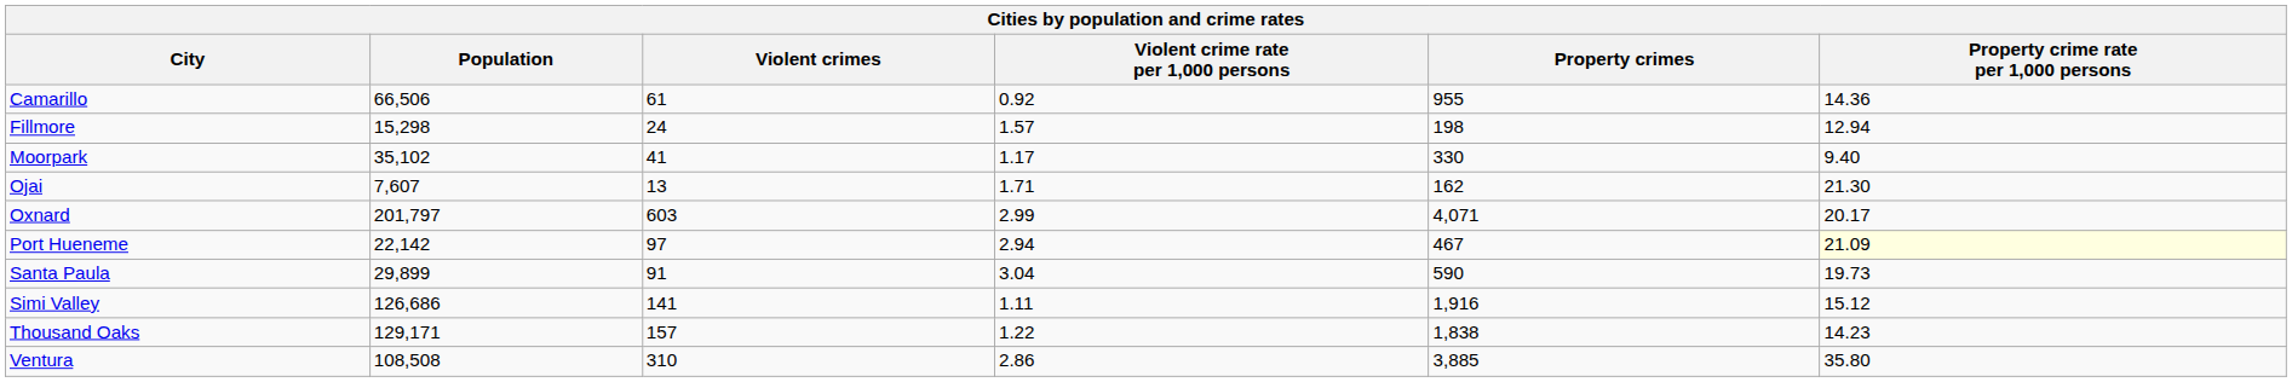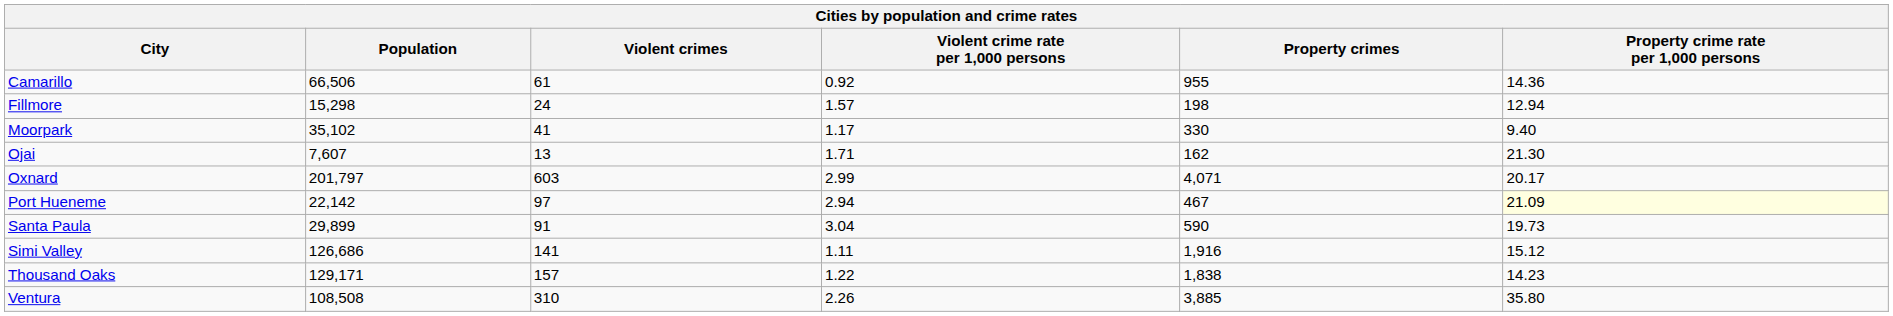Ventura | Violent crime rate per 1,000 persons: 2.86 -> 2.26
